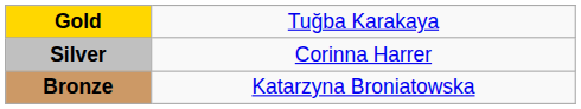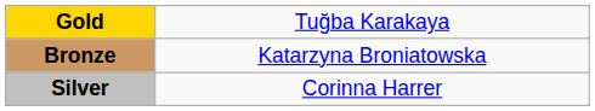rows swapped: Silver <-> Bronze
